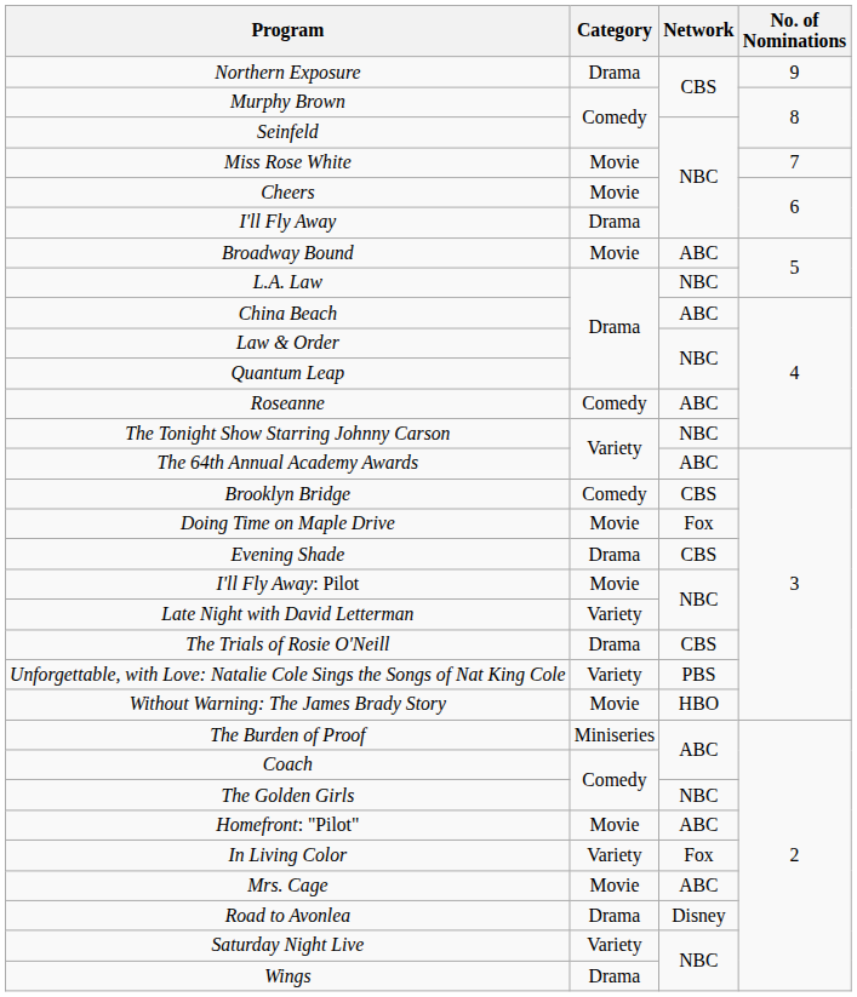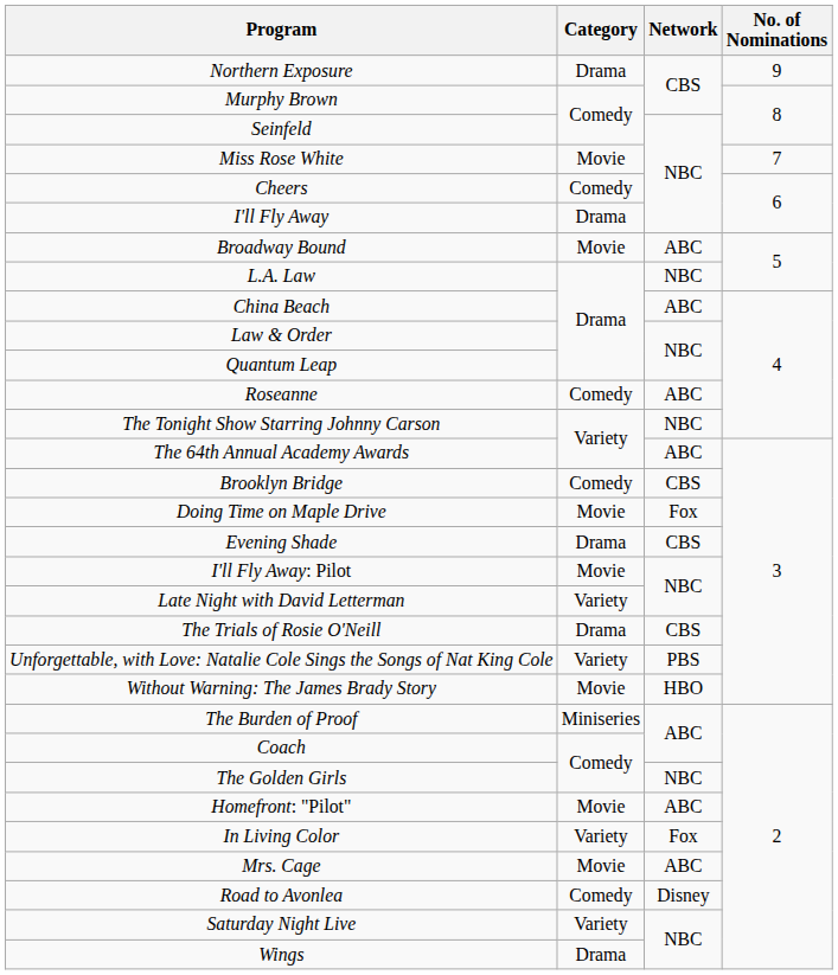Cheers | Category: Movie -> Comedy
Road to Avonlea | Category: Drama -> Comedy
